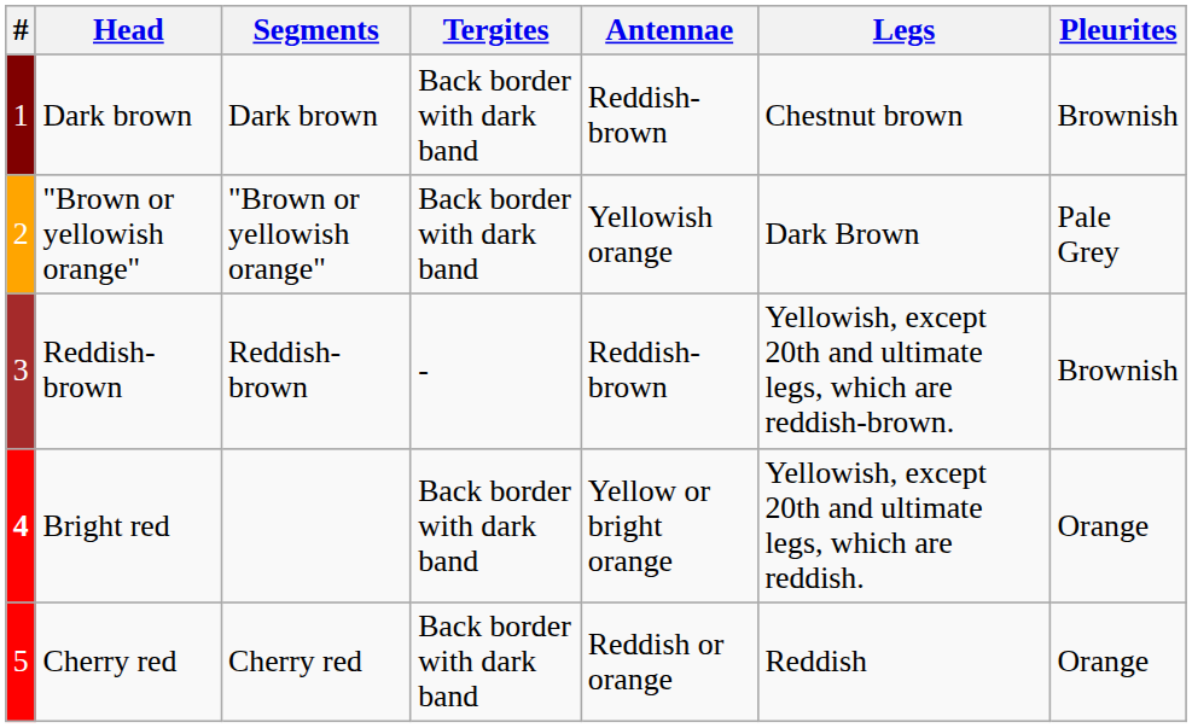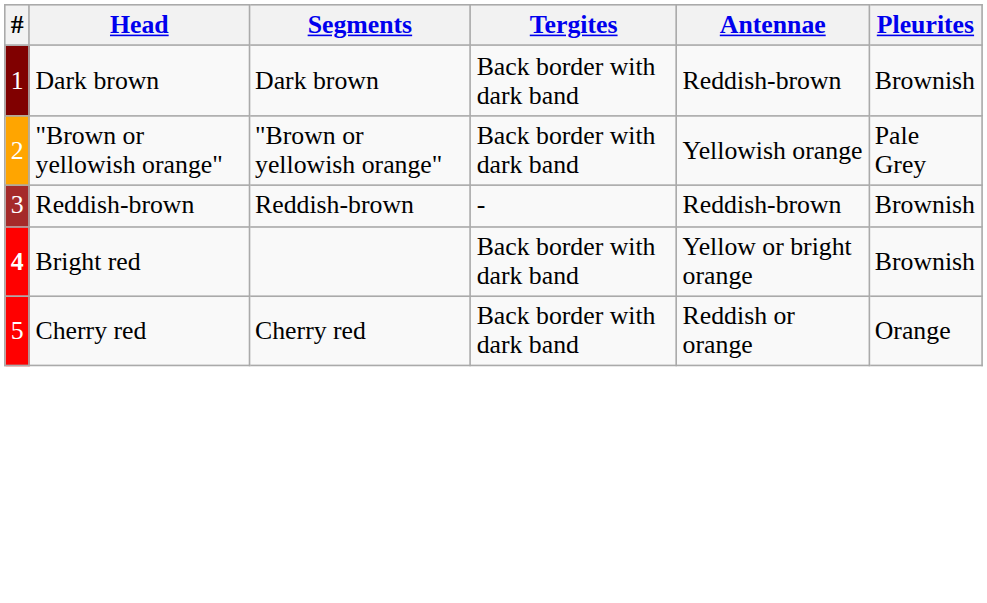- column: Legs | Chestnut brown | Dark Brown | Yellowish, except 20th and ultimate legs, which are reddish-brown. | Yellowish, except 20th and ultimate legs, which are reddish. | Reddish
Bright red | Pleurites: Orange -> Brownish
